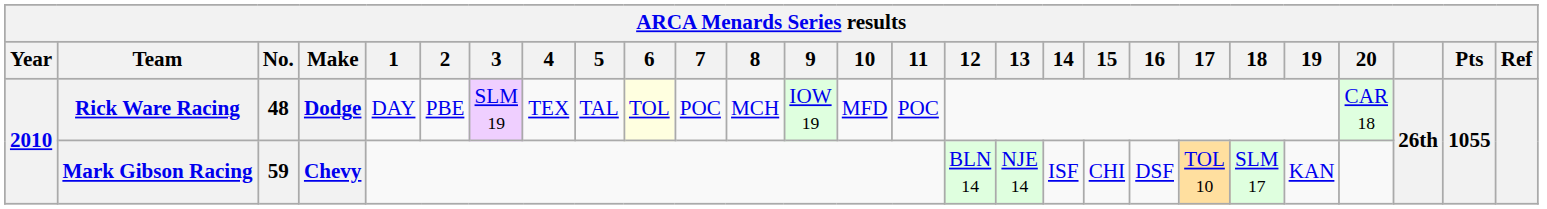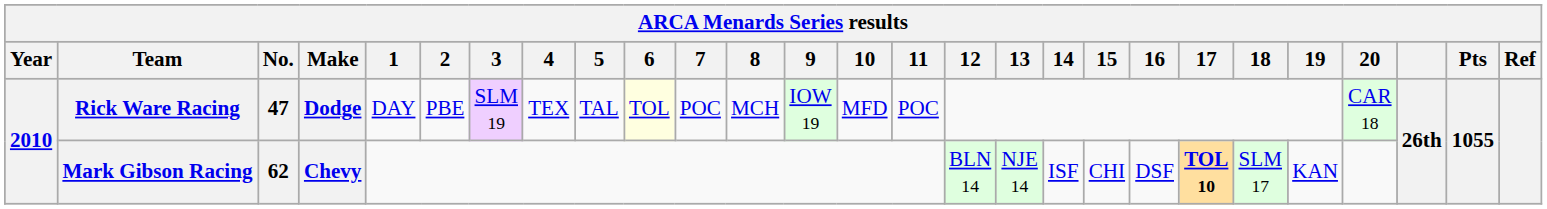Rick Ware Racing | No.: 48 -> 47
Mark Gibson Racing | No.: 59 -> 62
Mark Gibson Racing | 17: normal -> bold
